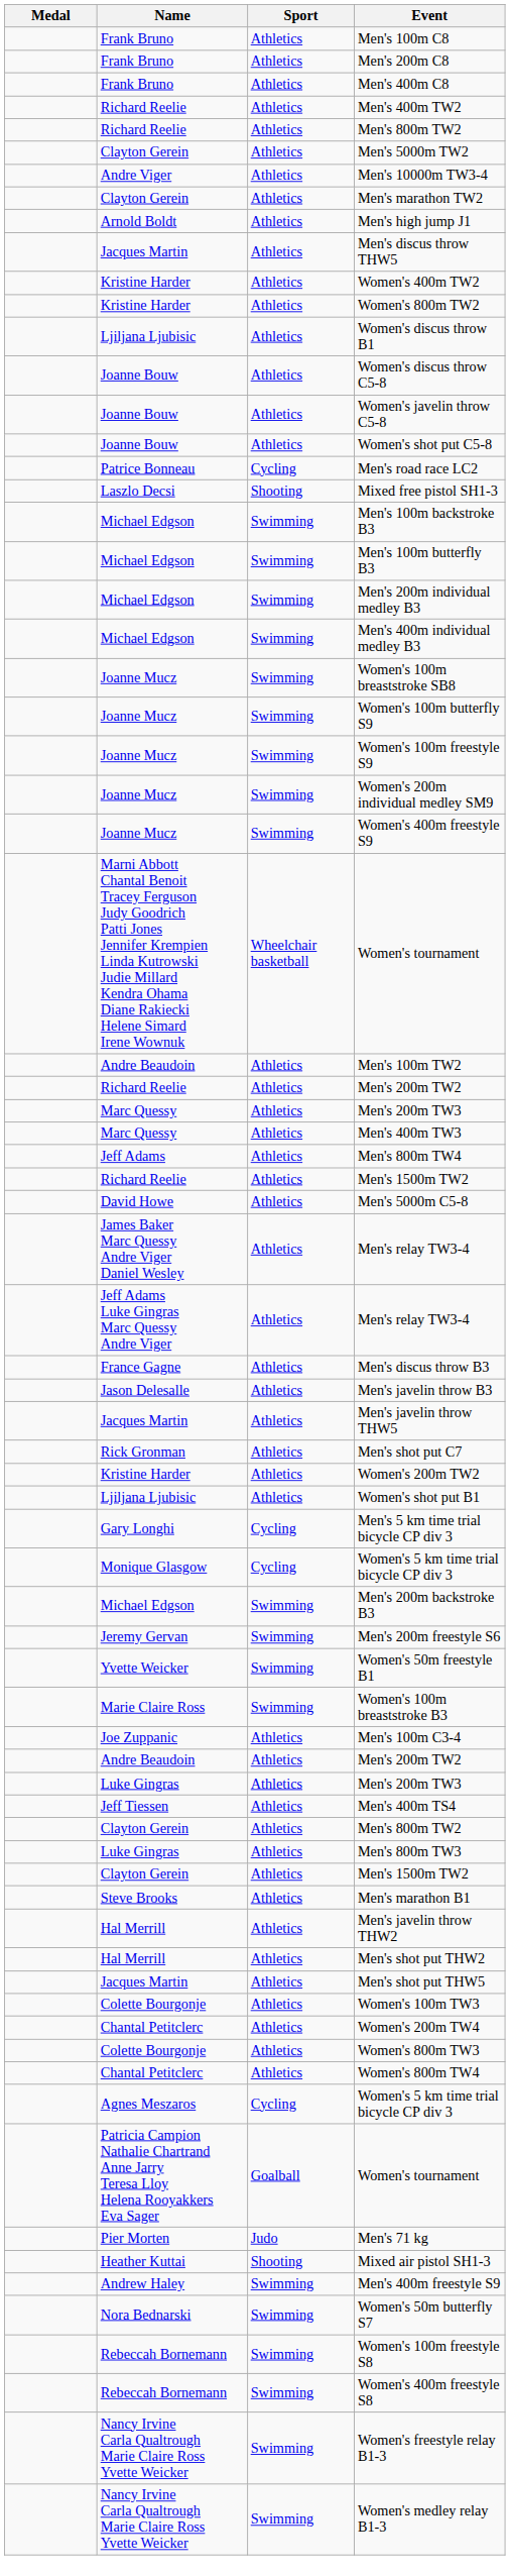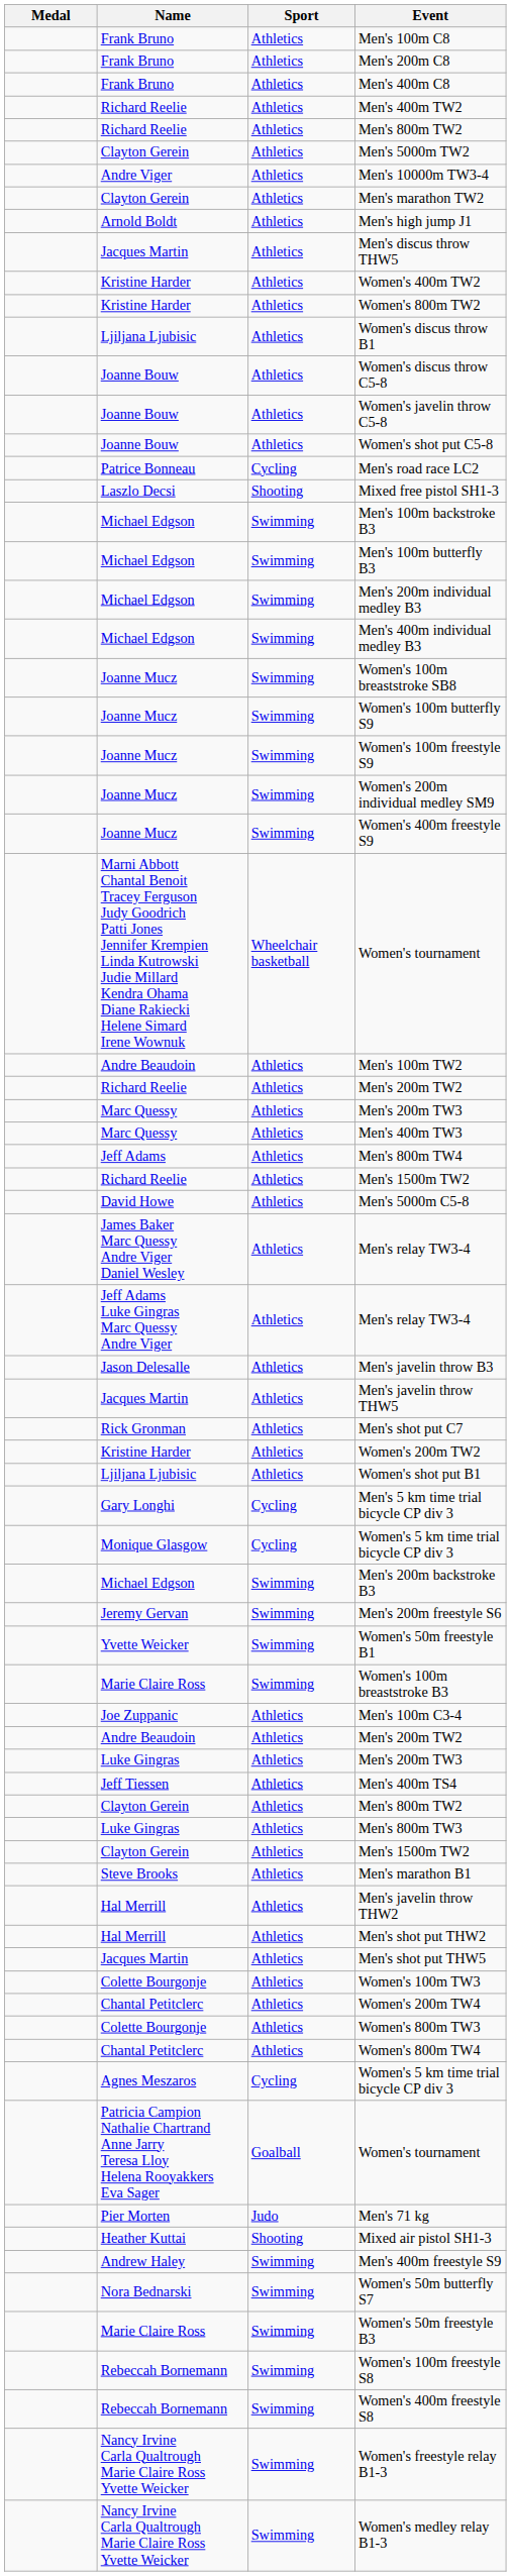- row: France Gagne | Athletics | Men's discus throw B3
+ row: Marie Claire Ross | Swimming | Women's 50m freestyle B3
